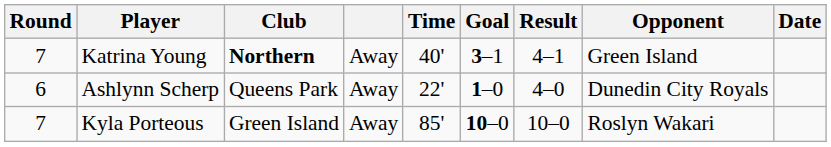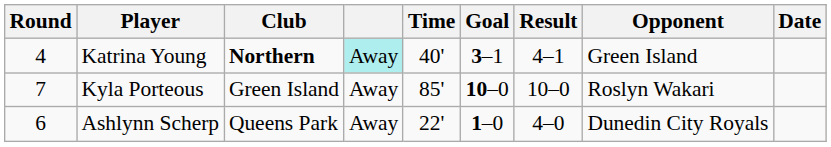Katrina Young | Round: 7 -> 4
Katrina Young | column 4: no background -> paleturquoise background
rows swapped: Ashlynn Scherp <-> Kyla Porteous
